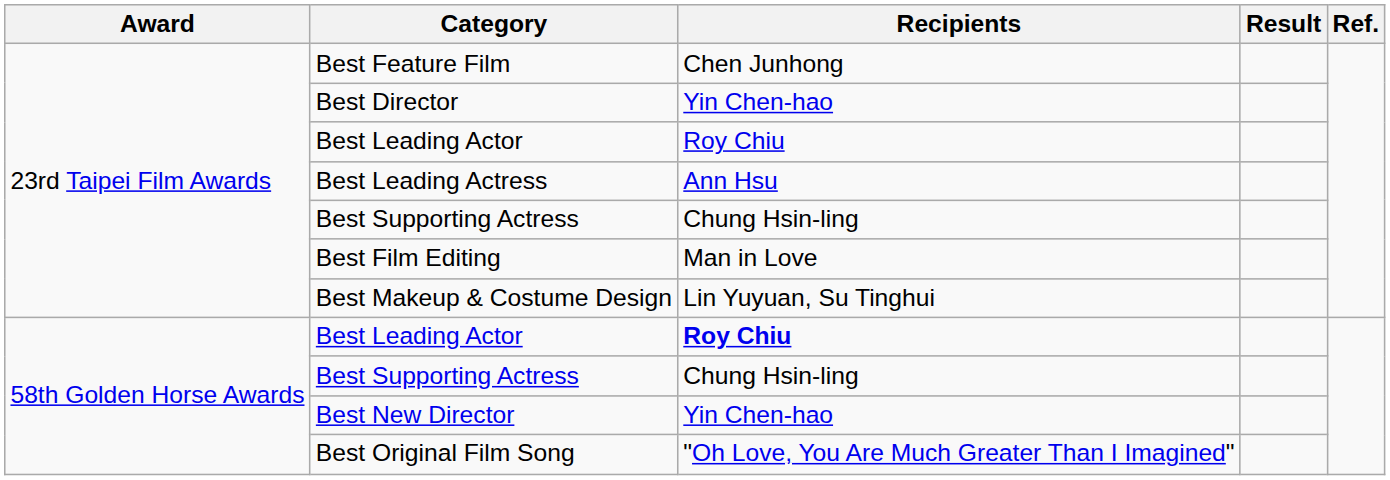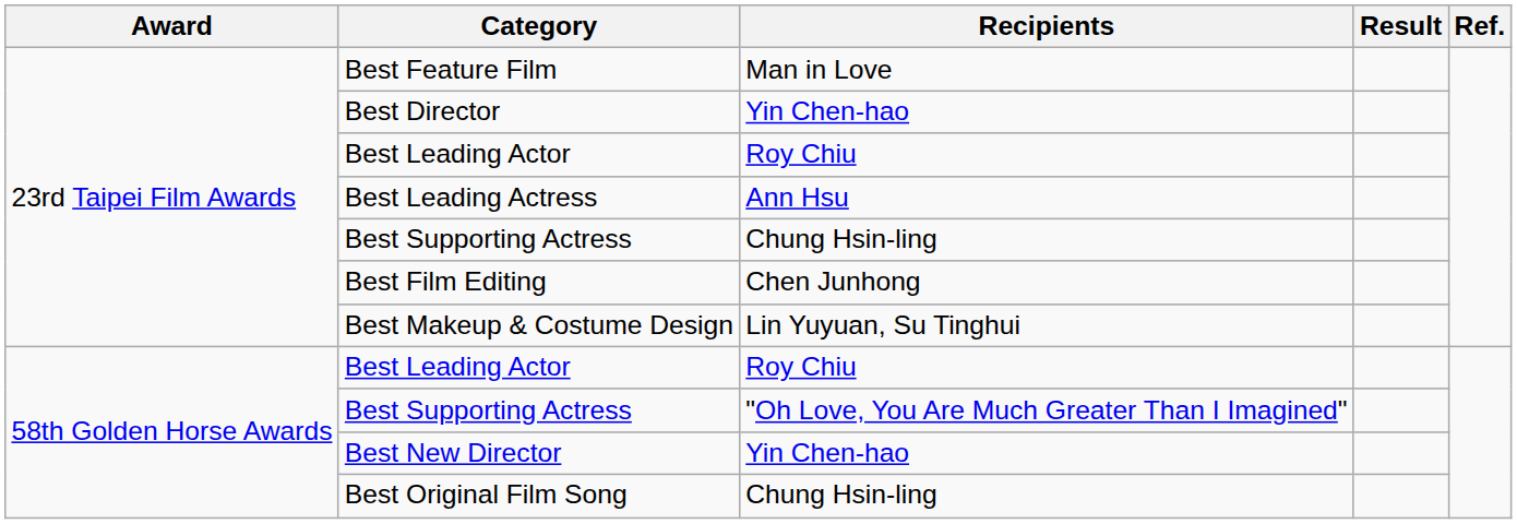Best Feature Film | Recipients: Chen Junhong -> Man in Love
Best Film Editing | Recipients: Man in Love -> Chen Junhong
58th Golden Horse Awards / Best Leading Actor | Recipients: bold -> normal
58th Golden Horse Awards / Best Supporting Actress | Recipients: Chung Hsin-ling -> "Oh Love, You Are Much Greater Than I Imagined"
Best Original Film Song | Recipients: "Oh Love, You Are Much Greater Than I Imagined" -> Chung Hsin-ling
